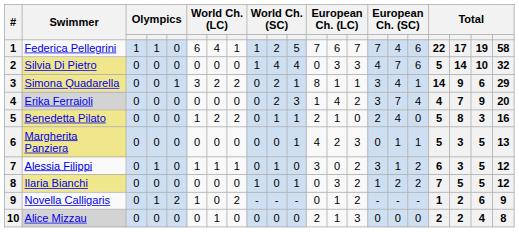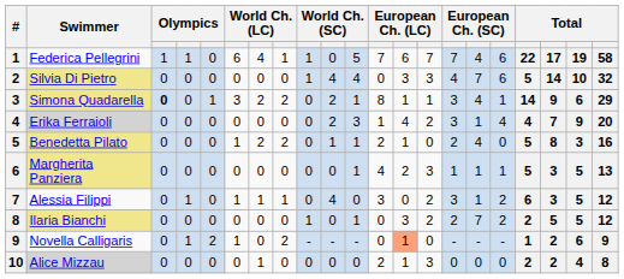Federica Pellegrini | column 10: 2 -> 0
Simona Quadarella | column 3: normal -> bold
Erika Ferraioli | column 16: 7 -> 1
Margherita Panziera | column 15: 0 -> 1
Alessia Filippi | column 10: 1 -> 4
Ilaria Bianchi | column 15: 1 -> 2
Ilaria Bianchi | column 16: 2 -> 7
Ilaria Bianchi | column 18: 7 -> 2
Novella Calligaris | column 13: no background -> lightsalmon background
Novella Calligaris | column 14: 2 -> 0
